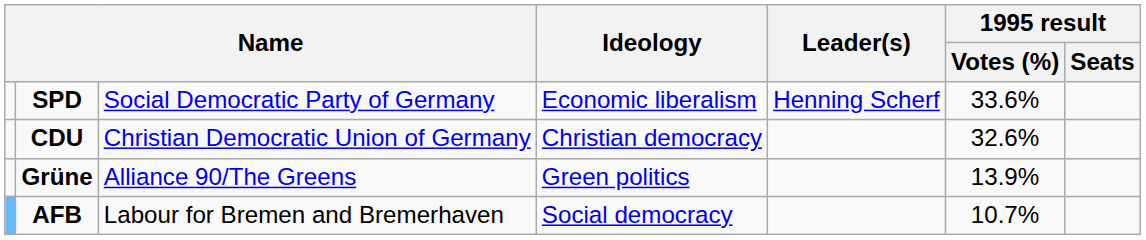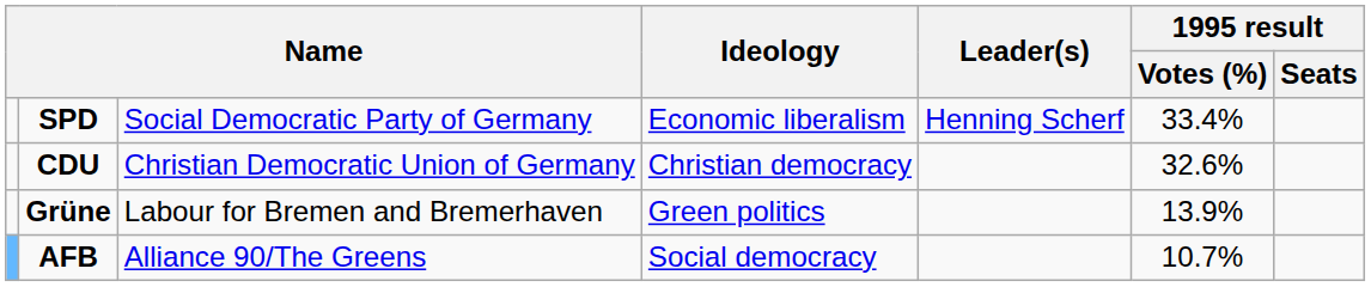SPD | 1995 result / Votes (%): 33.6% -> 33.4%
Grüne | column 3: Alliance 90/The Greens -> Labour for Bremen and Bremerhaven
AFB | column 3: Labour for Bremen and Bremerhaven -> Alliance 90/The Greens
